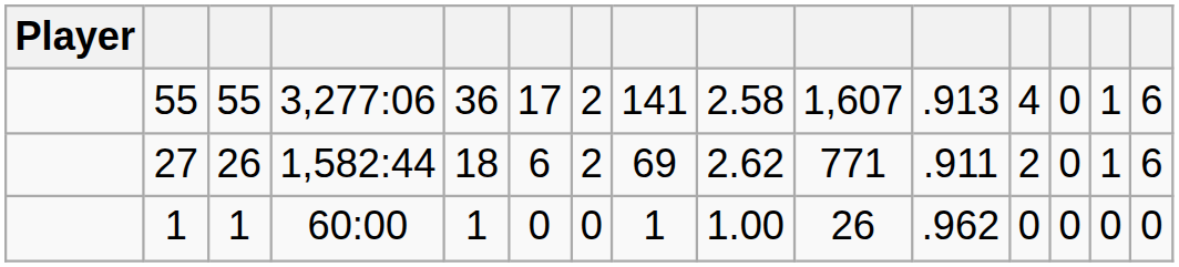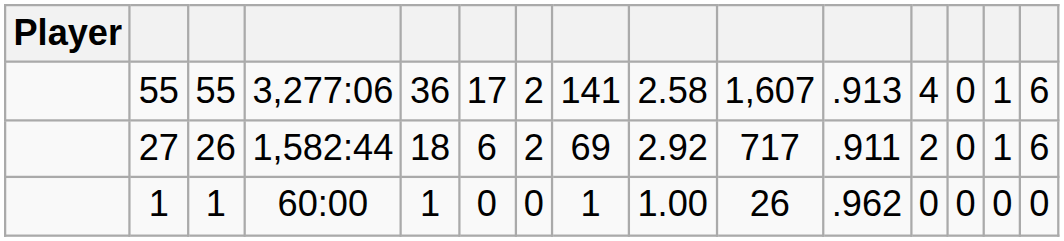27 | column 9: 2.62 -> 2.92
27 | column 10: 771 -> 717
